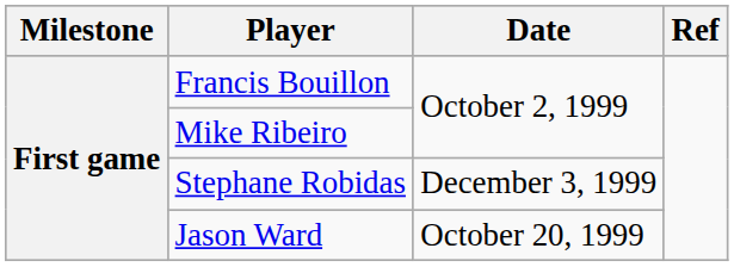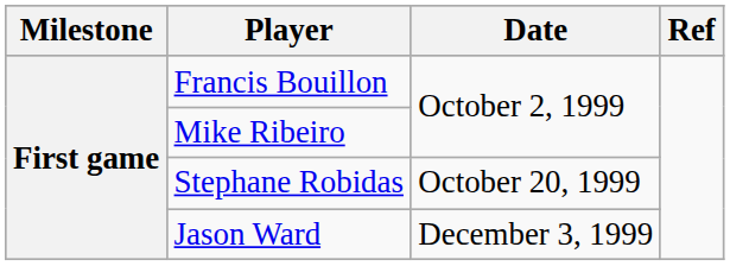Stephane Robidas | Date: December 3, 1999 -> October 20, 1999
Jason Ward | Date: October 20, 1999 -> December 3, 1999
